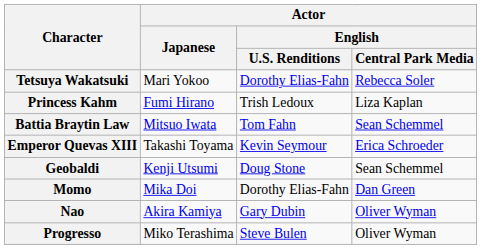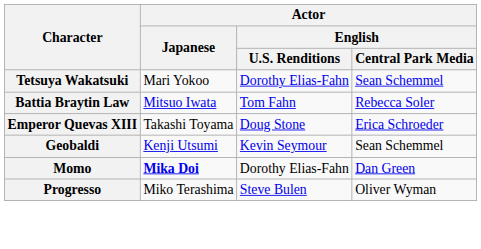Tetsuya Wakatsuki | Actor / English / Central Park Media: Rebecca Soler -> Sean Schemmel
- row: Princess Kahm | Fumi Hirano | Trish Ledoux | Liza Kaplan
Battia Braytin Law | Actor / English / Central Park Media: Sean Schemmel -> Rebecca Soler
Emperor Quevas XIII | Actor / English / U.S. Renditions: Kevin Seymour -> Doug Stone
Geobaldi | Actor / English / U.S. Renditions: Doug Stone -> Kevin Seymour
Momo | Actor / Japanese: normal -> bold
- row: Nao | Akira Kamiya | Gary Dubin | Oliver Wyman
